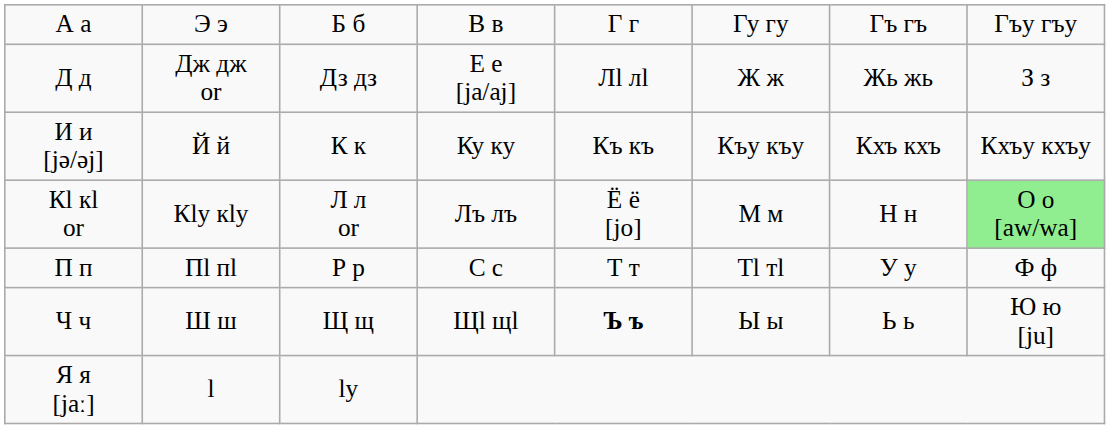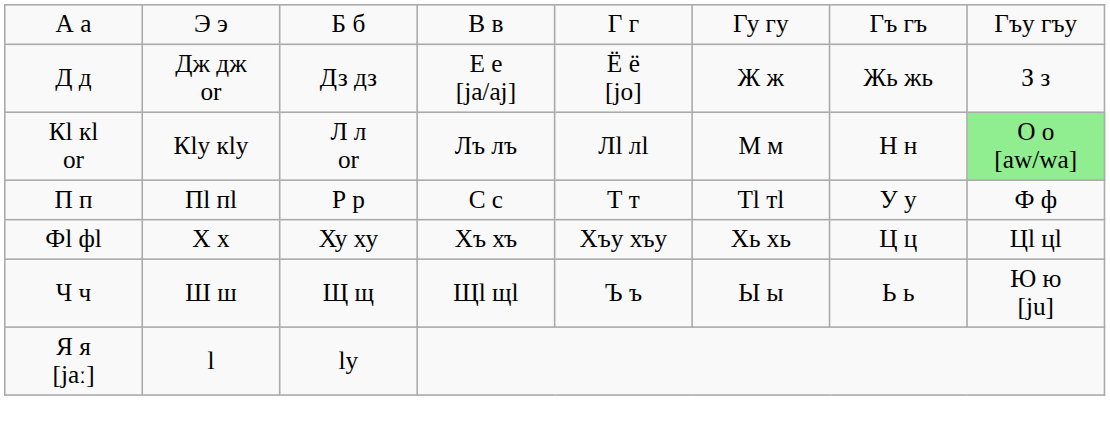Д д | column 5: Лӏ лӏ -> Ё ё [jo]
- row: И и [jə/əj] | Й й | К к | Ку ку | Къ къ | Къу къу | Кхъ кхъ | Кхъу кхъу
Кӏ кӏ or | column 5: Ё ё [jo] -> Лӏ лӏ
+ row: Фӏ фӏ | Х х | Ху ху | Хъ хъ | Хъу хъу | Хь хь | Ц ц | Цӏ цӏ
Ч ч | column 5: bold -> normal
